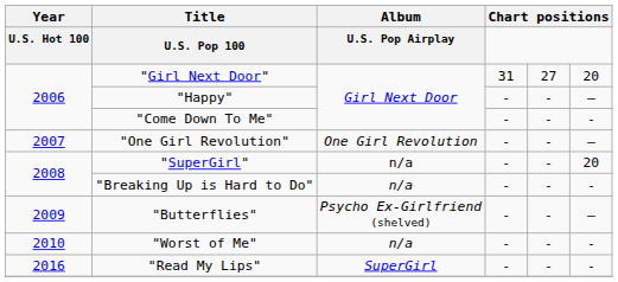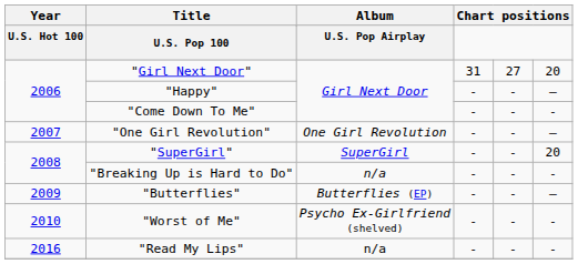"SuperGirl" | Album: n/a -> SuperGirl
"Butterflies" | Album: Psycho Ex-Girlfriend (shelved) -> Butterflies (EP)
"Worst of Me" | Album: n/a -> Psycho Ex-Girlfriend (shelved)
"Read My Lips" | Album: SuperGirl -> n/a
